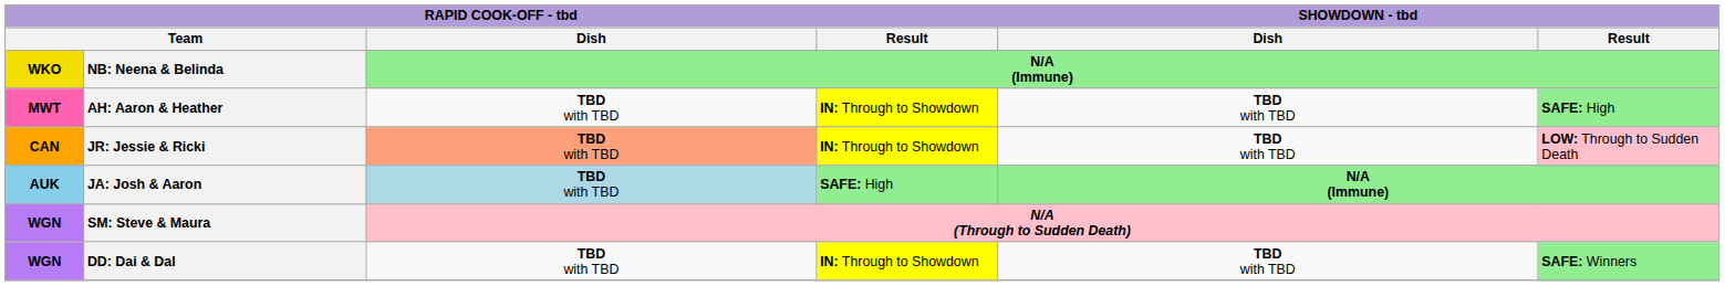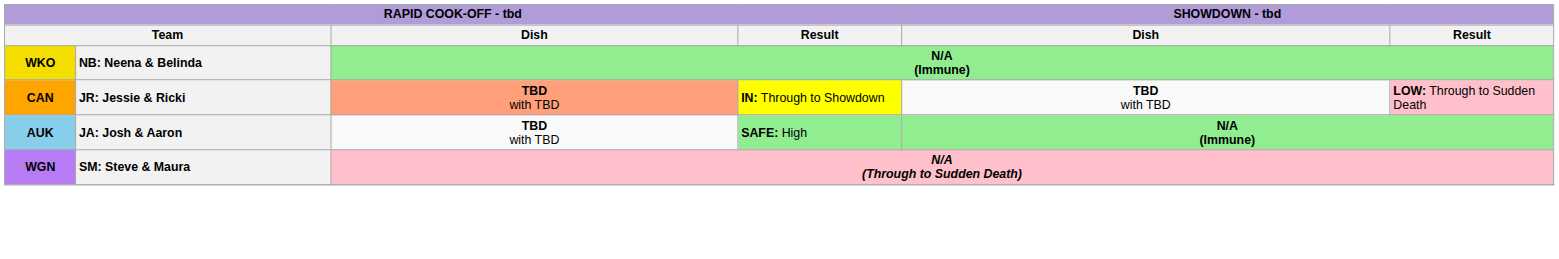- row: MWT | AH: Aaron & Heather | TBD with TBD | IN: Through to Showdown | TBD with TBD | SAFE: High
JA: Josh & Aaron | RAPID COOK-OFF - tbd / Dish: lightblue background -> no background
- row: WGN | DD: Dai & Dal | TBD with TBD | IN: Through to Showdown | TBD with TBD | SAFE: Winners
